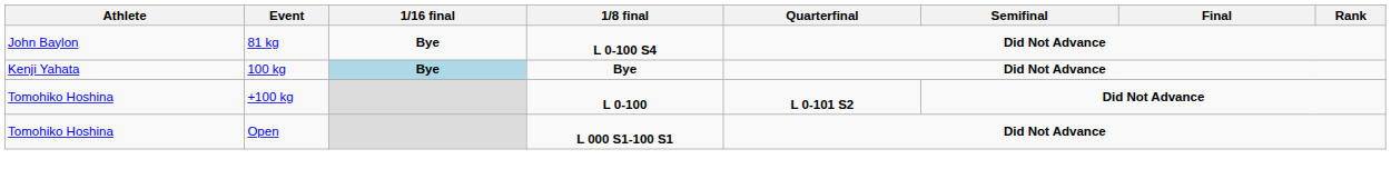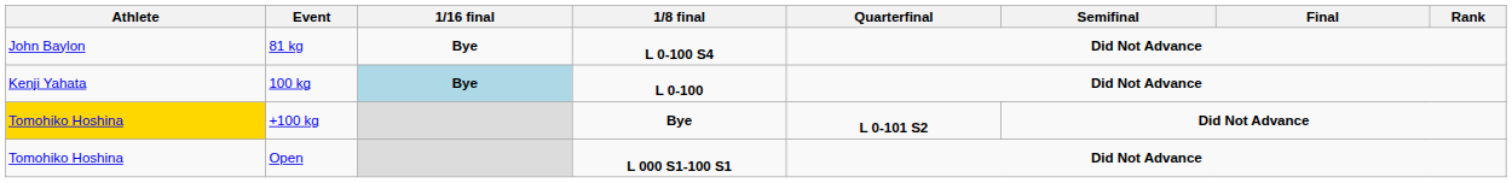100 kg | 1/8 final: Bye -> L 0-100
+100 kg | Athlete: no background -> gold background
+100 kg | 1/8 final: L 0-100 -> Bye
